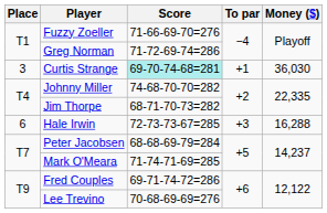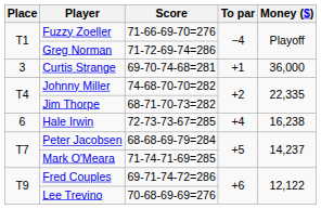Curtis Strange | Score: paleturquoise background -> no background
Curtis Strange | Money ($): 36,030 -> 36,000
Hale Irwin | To par: +3 -> +4
Hale Irwin | Money ($): 16,288 -> 16,238
